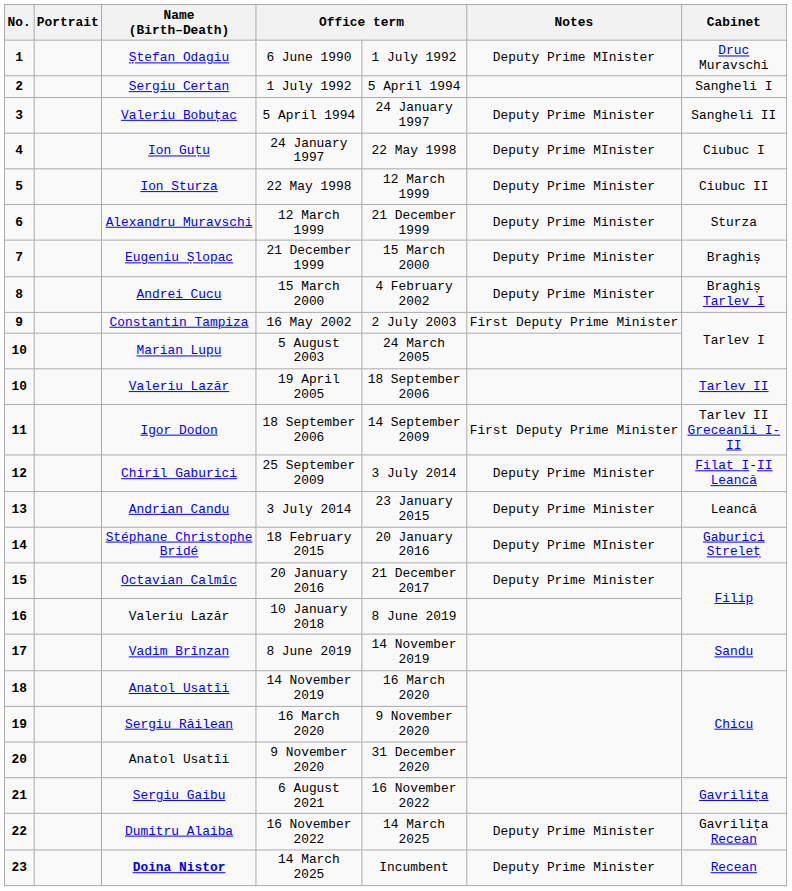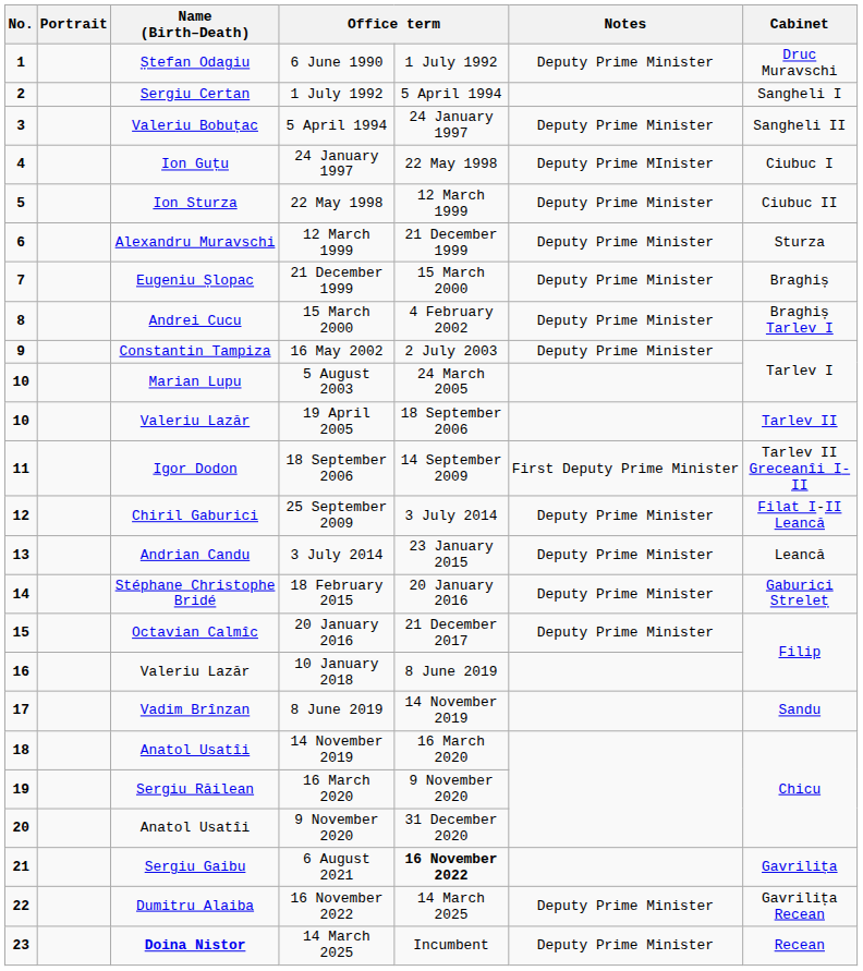6 June 1990 | Notes: Deputy Prime MInister -> Deputy Prime Minister
16 May 2002 | Notes: First Deputy Prime Minister -> Deputy Prime Minister
18 February 2015 | Notes: Deputy Prime MInister -> Deputy Prime Minister
6 August 2021 | column 5: normal -> bold
